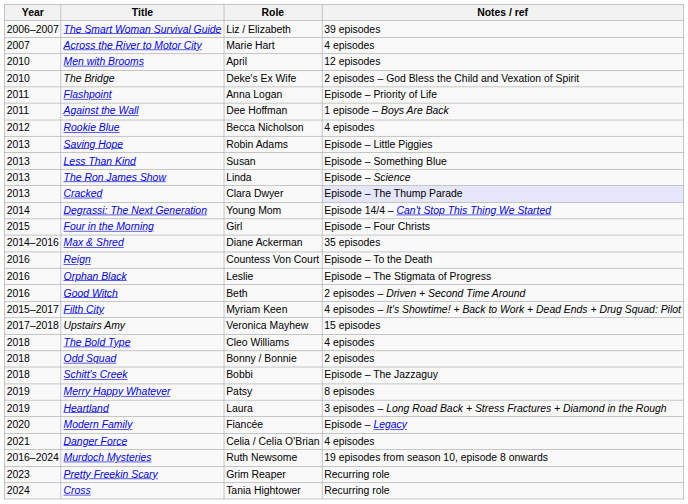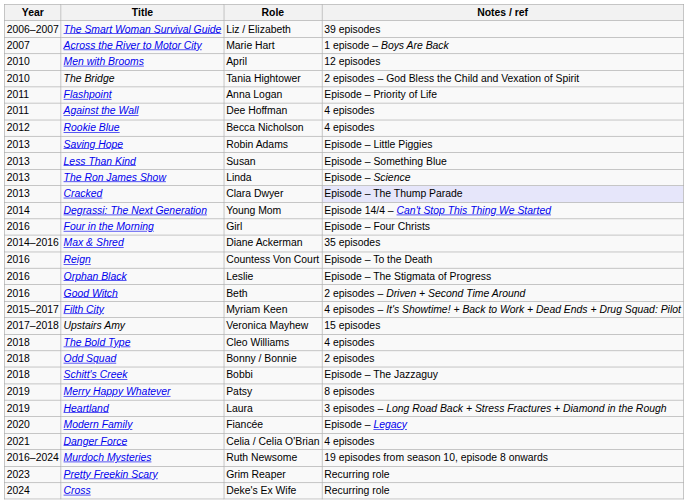Across the River to Motor City | Notes / ref: 4 episodes -> 1 episode – Boys Are Back
The Bridge | Role: Deke's Ex Wife -> Tania Hightower
Against the Wall | Notes / ref: 1 episode – Boys Are Back -> 4 episodes
Four in the Morning | Year: 2015 -> 2016
Cross | Role: Tania Hightower -> Deke's Ex Wife
